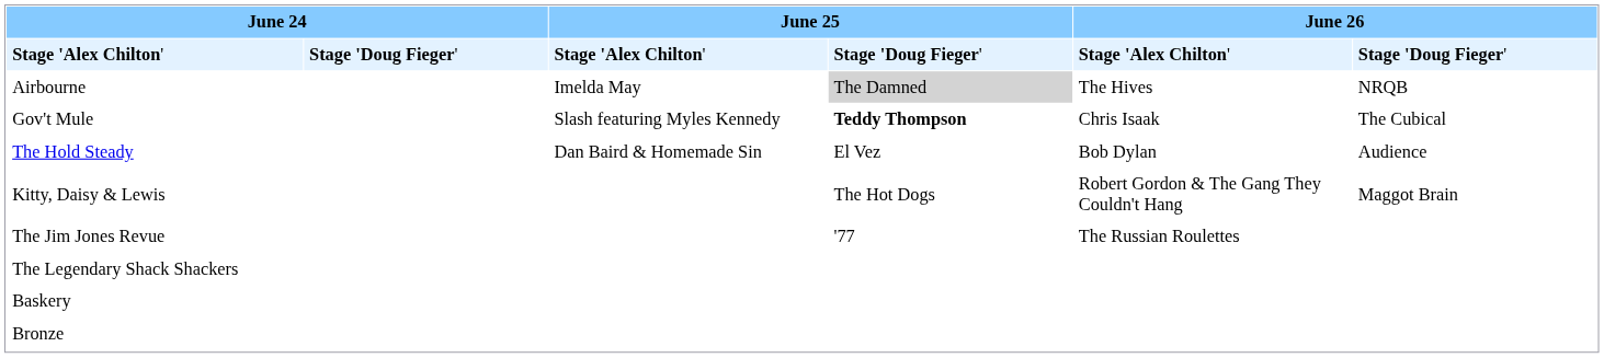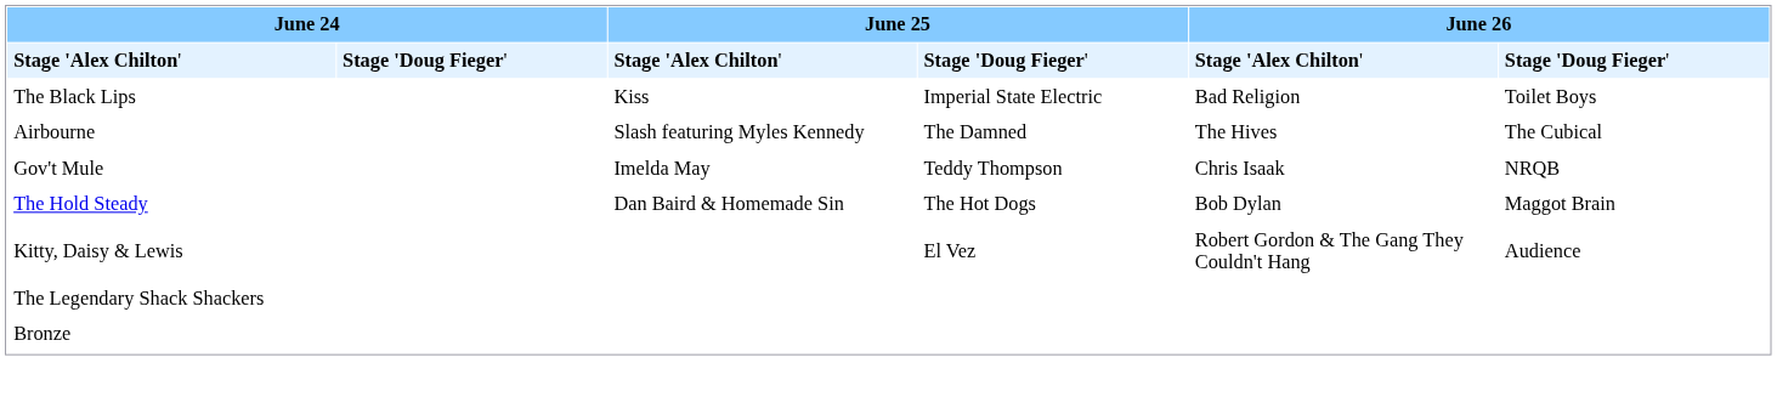+ row: The Black Lips | Kiss | Imperial State Electric | Bad Religion | Toilet Boys
Airbourne | column 3: Imelda May -> Slash featuring Myles Kennedy
Airbourne | column 4: lightgrey background -> no background
Airbourne | column 6: NRQB -> The Cubical
Gov't Mule | column 3: Slash featuring Myles Kennedy -> Imelda May
Gov't Mule | column 4: bold -> normal
Gov't Mule | column 6: The Cubical -> NRQB
The Hold Steady | column 4: El Vez -> The Hot Dogs
The Hold Steady | column 6: Audience -> Maggot Brain
Kitty, Daisy & Lewis | column 4: The Hot Dogs -> El Vez
Kitty, Daisy & Lewis | column 6: Maggot Brain -> Audience
- row: The Jim Jones Revue | '77 | The Russian Roulettes
- row: Baskery
